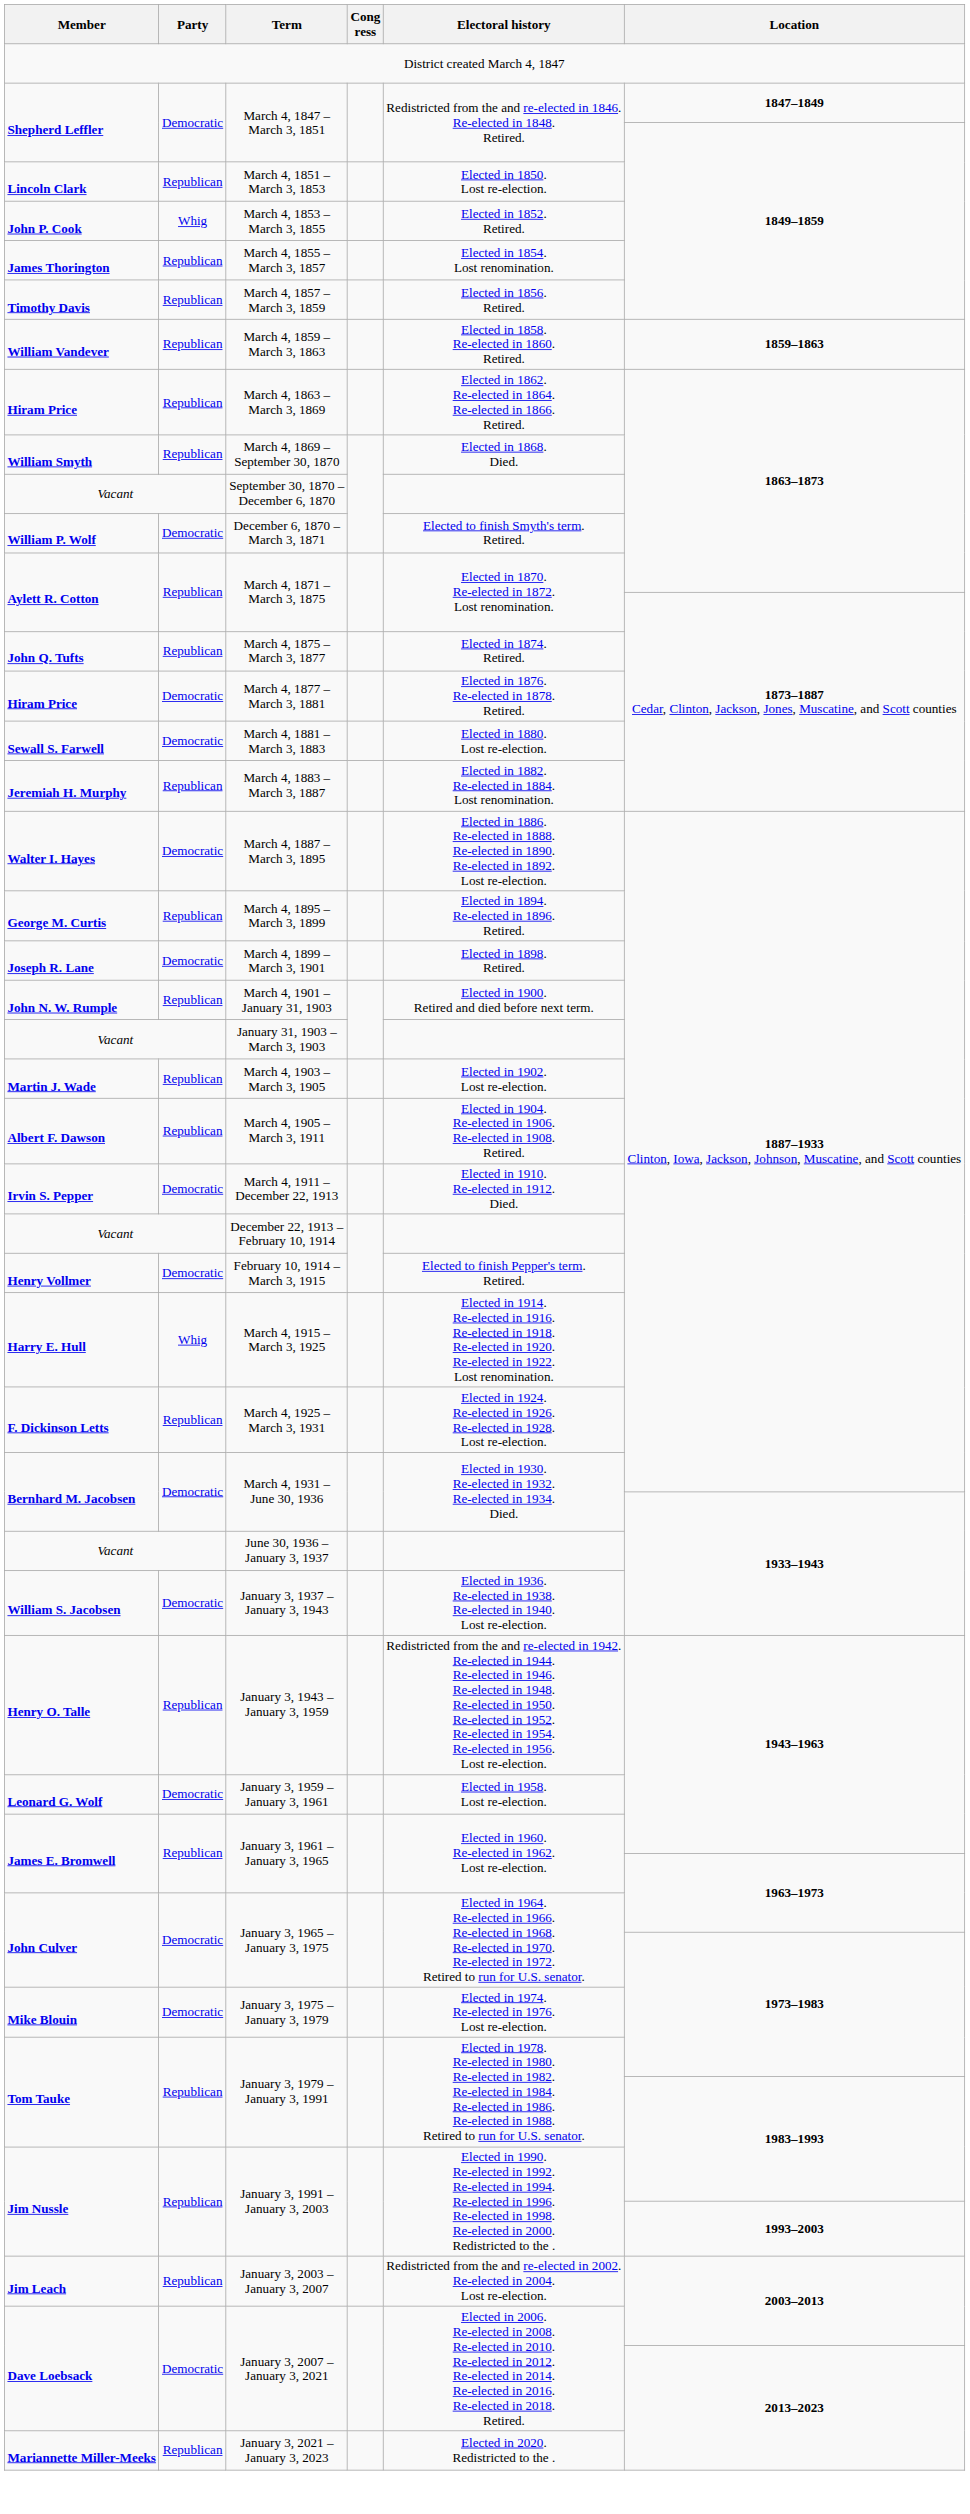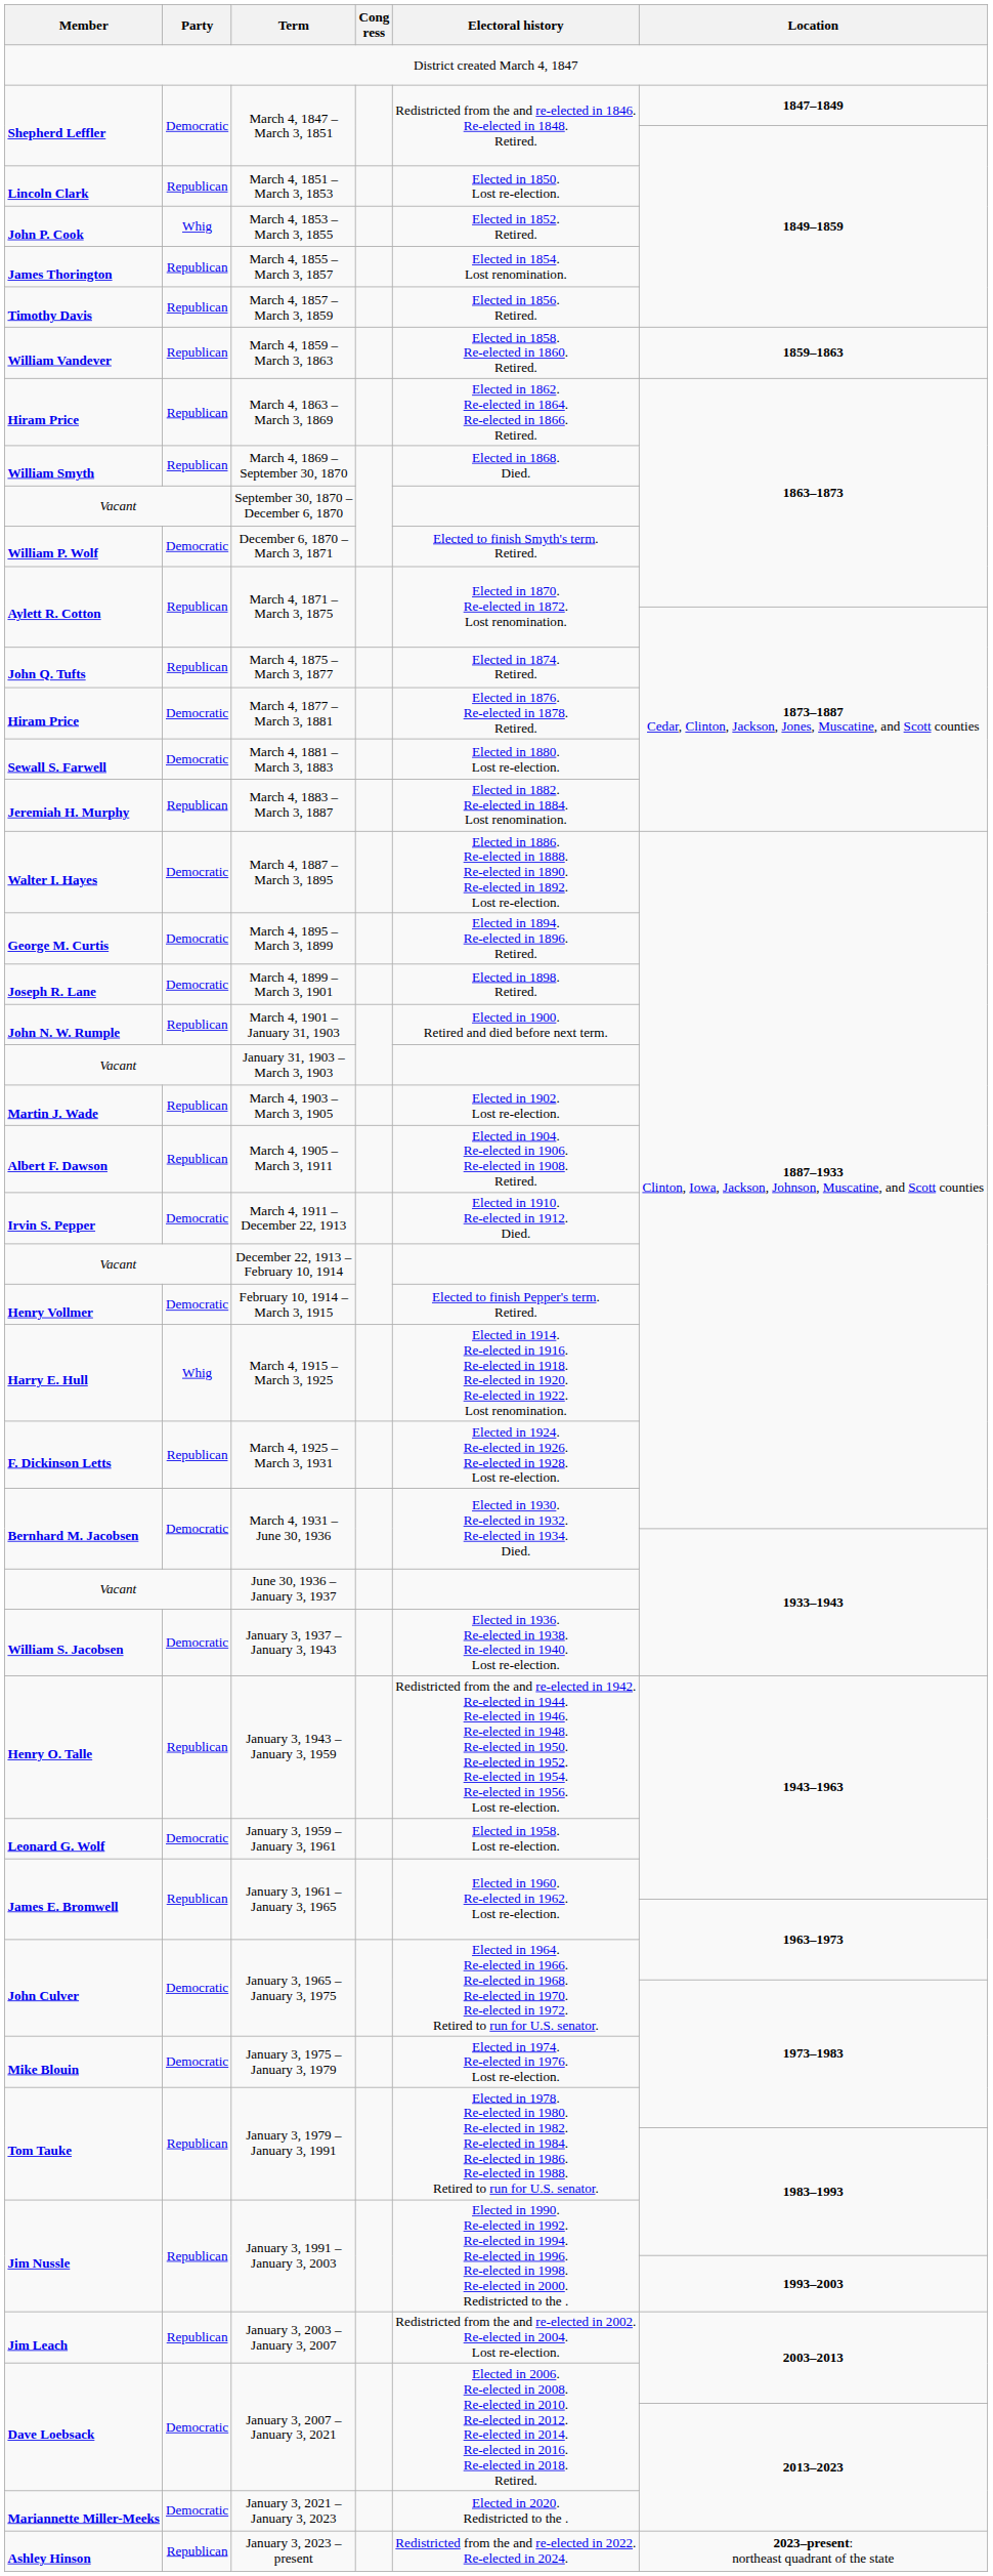March 4, 1895 – March 3, 1899 | Party: Republican -> Democratic
January 3, 2021 – January 3, 2023 | Party: Republican -> Democratic
+ row: Ashley Hinson | Republican | January 3, 2023 – present | Redistricted from the and re-elected in 2022. Re-elected in 2024. | 2023–present: northeast quadrant of the state
